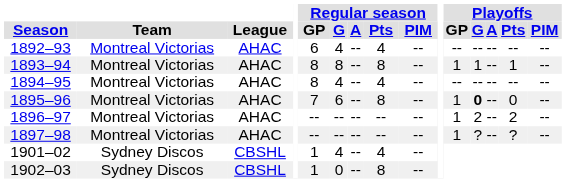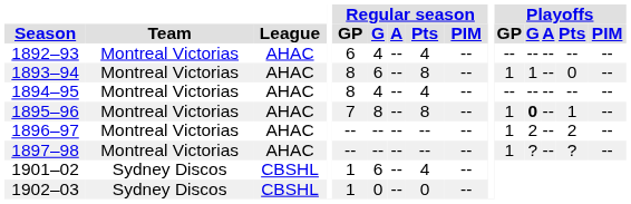1893–94 | Regular season / G: 8 -> 6
1893–94 | Playoffs / Pts: 1 -> 0
1895–96 | Regular season / G: 6 -> 8
1895–96 | Playoffs / Pts: 0 -> 1
1901–02 | Regular season / G: 4 -> 6
1902–03 | Regular season / Pts: 8 -> 0
